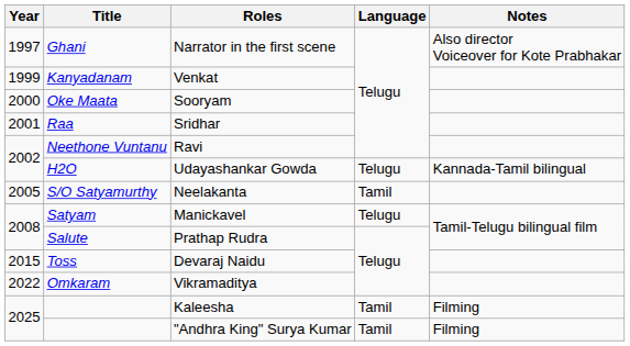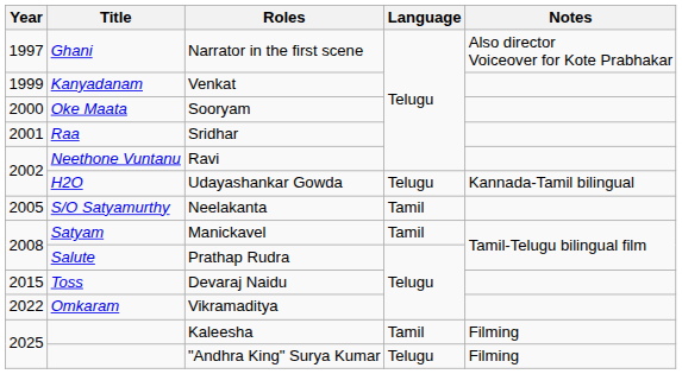Manickavel | Language: Telugu -> Tamil
"Andhra King" Surya Kumar | Language: Tamil -> Telugu
